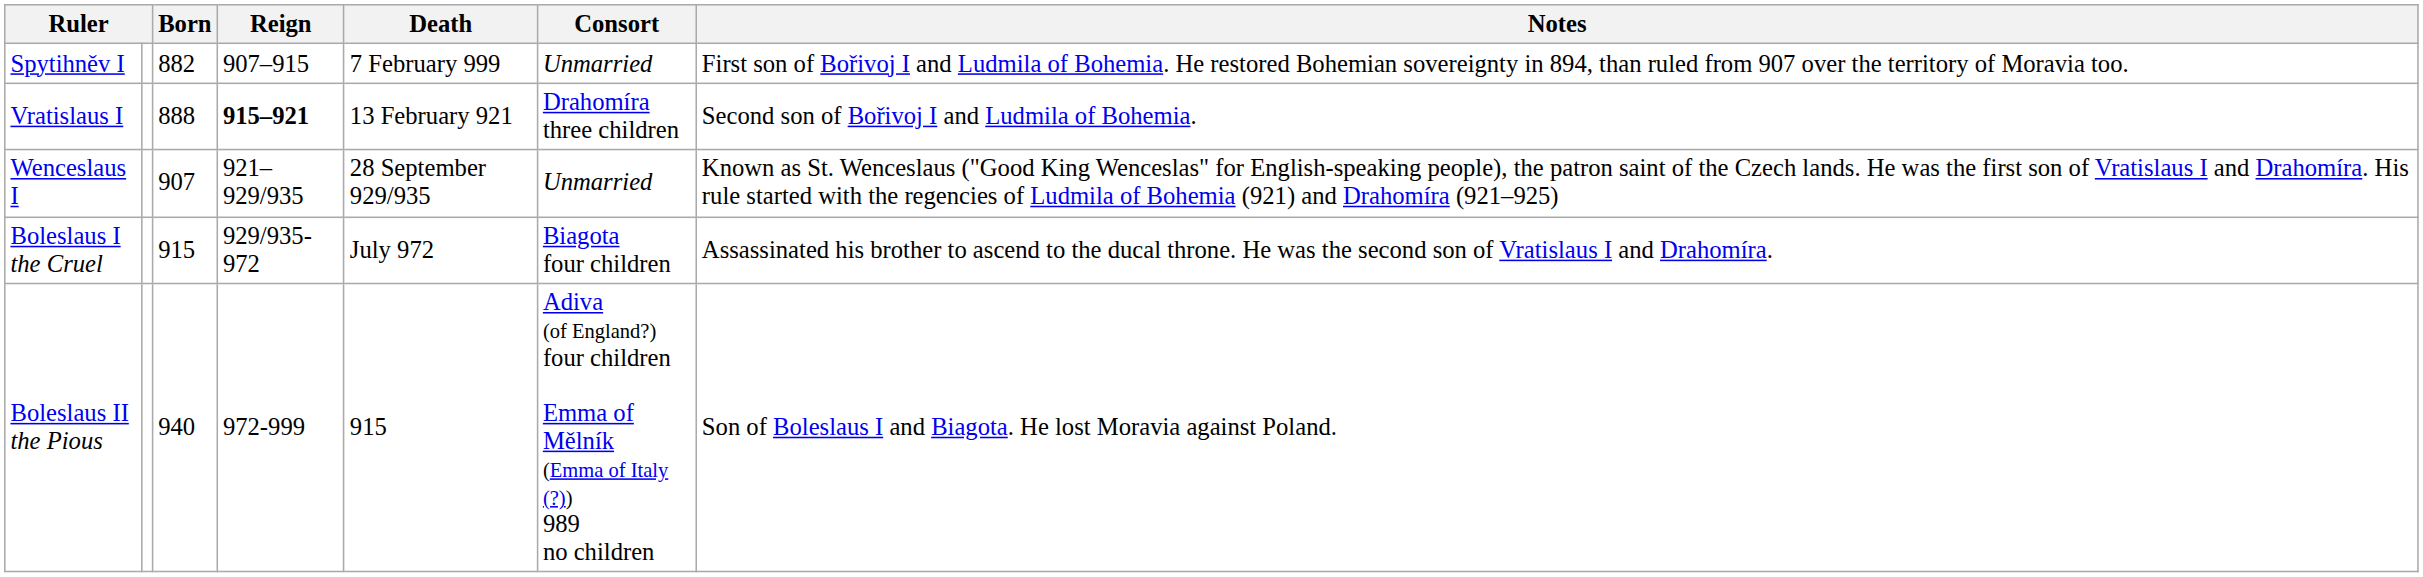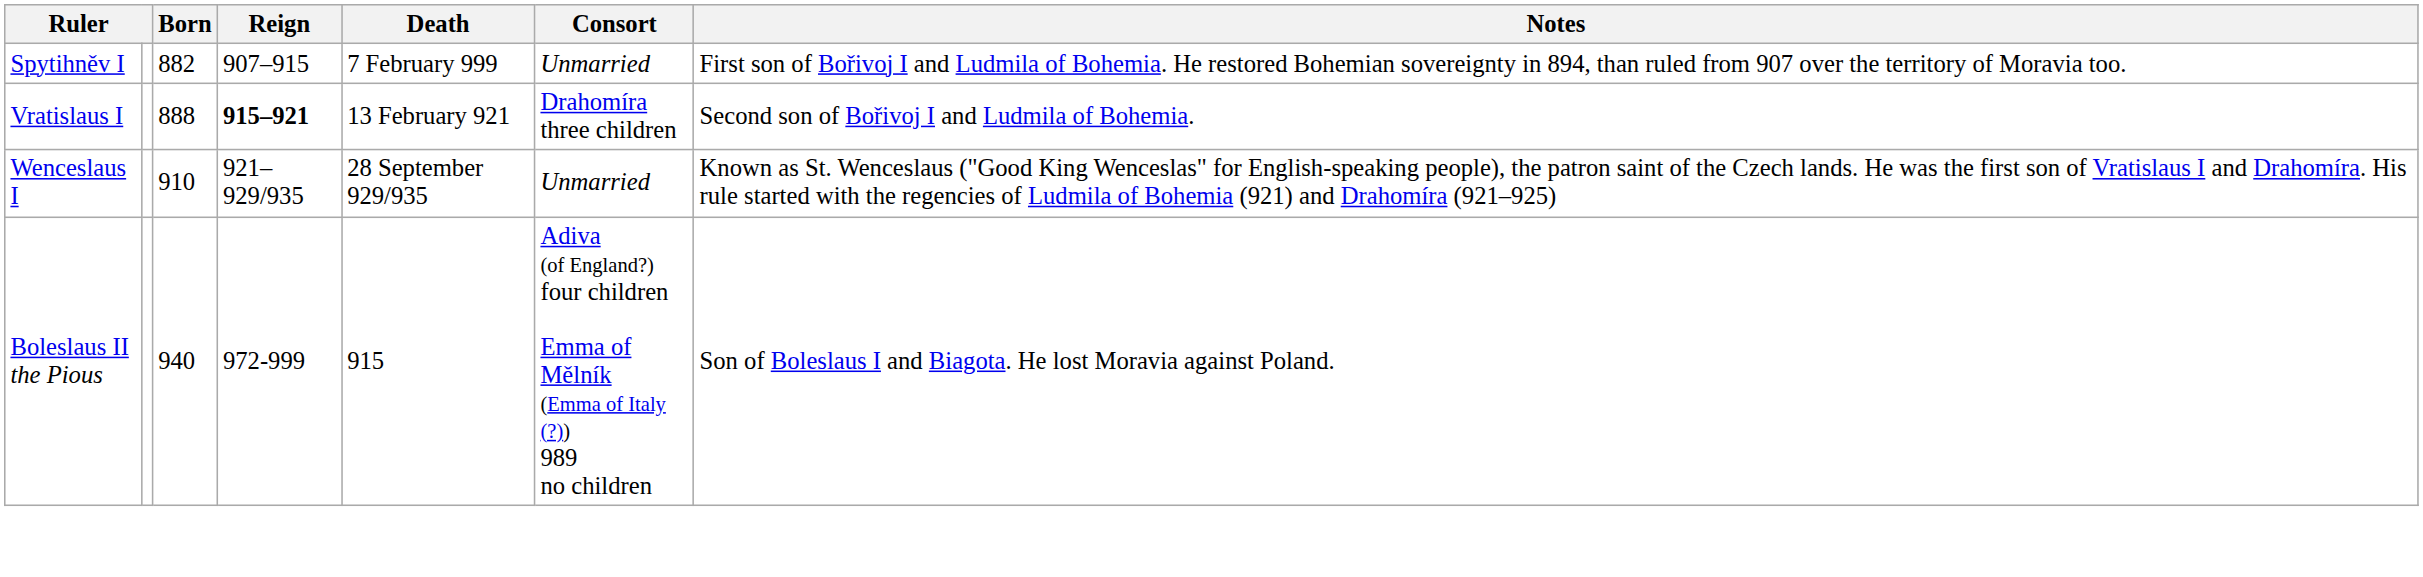Wenceslaus I | Born: 907 -> 910
- row: Boleslaus I the Cruel | 915 | 929/935-972 | July 972 | Biagota four children | Assassinated his brother to ascend to the ducal throne. He was the second son of Vratislaus I and Drahomíra.
